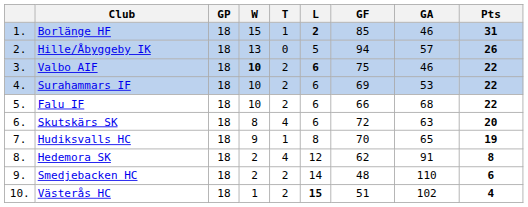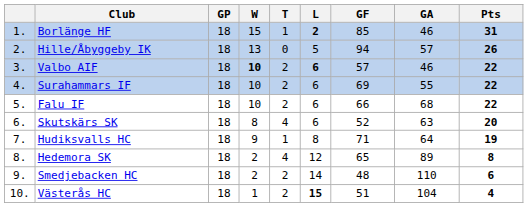Valbo AIF | GF: 75 -> 57
Surahammars IF | GA: 53 -> 55
Skutskärs SK | GF: 72 -> 52
Hudiksvalls HC | GF: 70 -> 71
Hudiksvalls HC | GA: 65 -> 64
Hedemora SK | GF: 62 -> 65
Hedemora SK | GA: 91 -> 89
Västerås HC | GA: 102 -> 104
